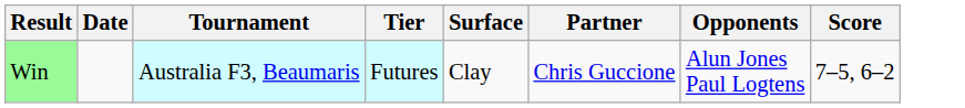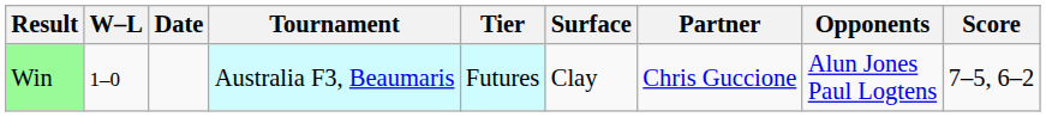+ column: W–L | 1–0
